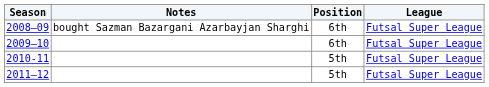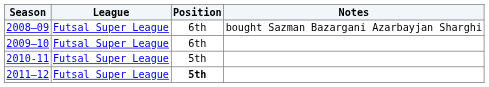columns swapped: League <-> Notes
2011–12 | Position: normal -> bold
